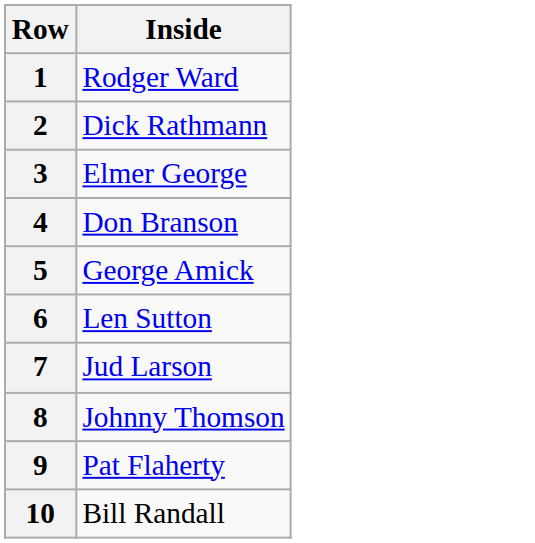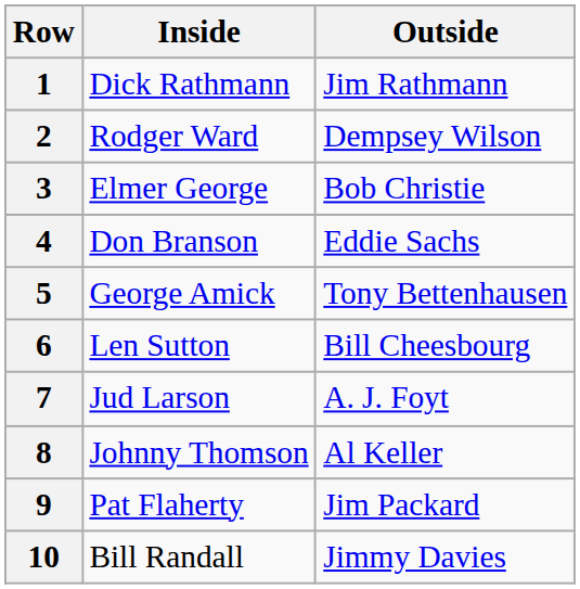+ column: Outside | Jim Rathmann | Dempsey Wilson | Bob Christie | Eddie Sachs | Tony Bettenhausen | Bill Cheesbourg | A. J. Foyt | Al Keller | Jim Packard | Jimmy Davies
1 | Inside: Rodger Ward -> Dick Rathmann
2 | Inside: Dick Rathmann -> Rodger Ward
